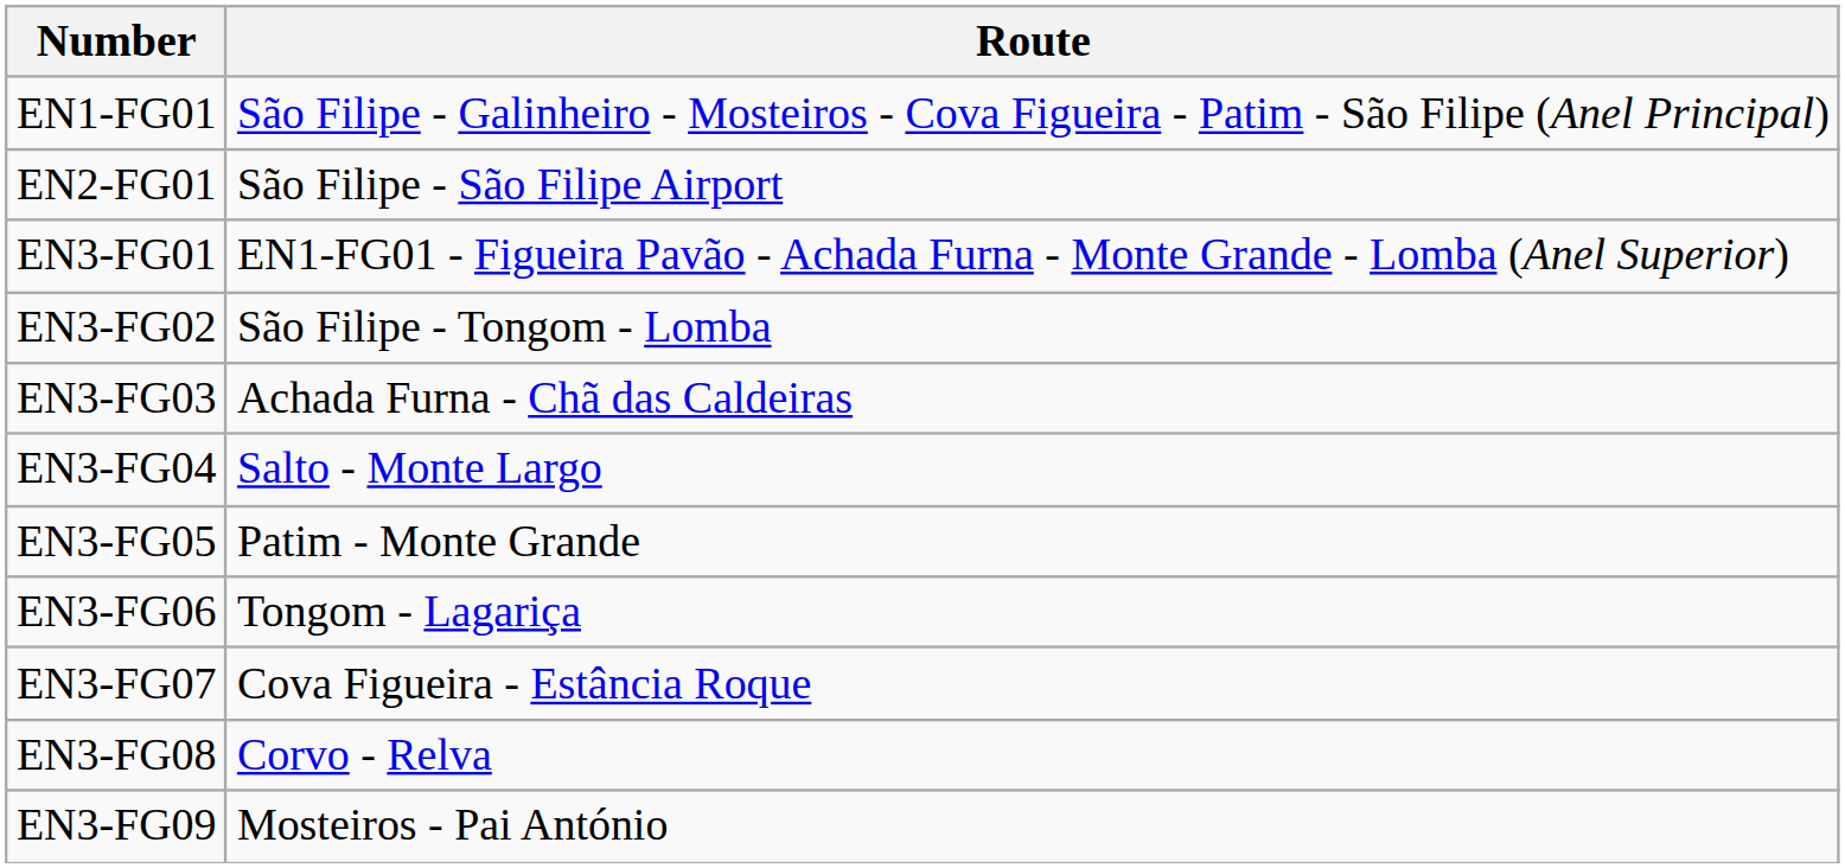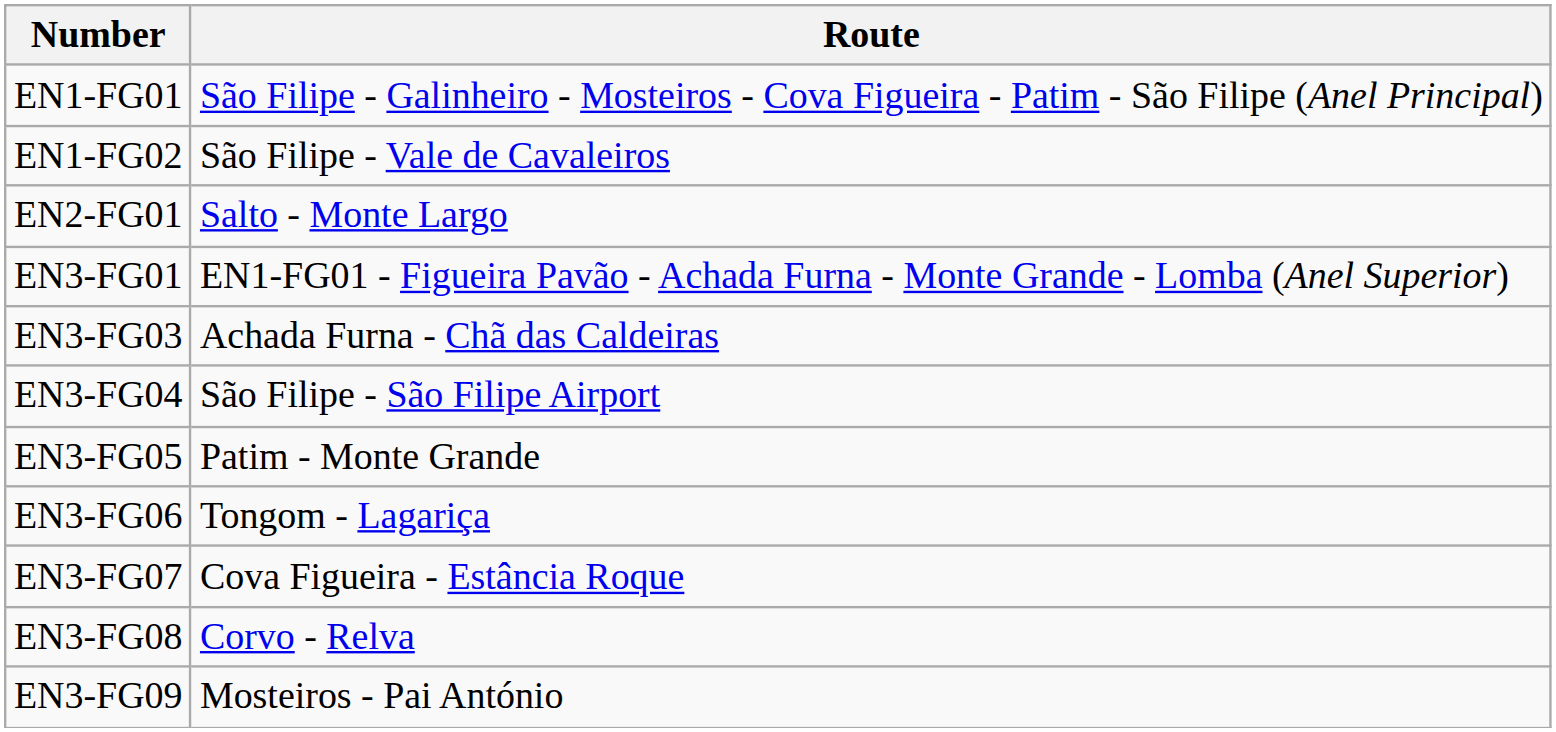+ row: EN1-FG02 | São Filipe - Vale de Cavaleiros
EN2-FG01 | Route: São Filipe - São Filipe Airport -> Salto - Monte Largo
- row: EN3-FG02 | São Filipe - Tongom - Lomba
EN3-FG04 | Route: Salto - Monte Largo -> São Filipe - São Filipe Airport
